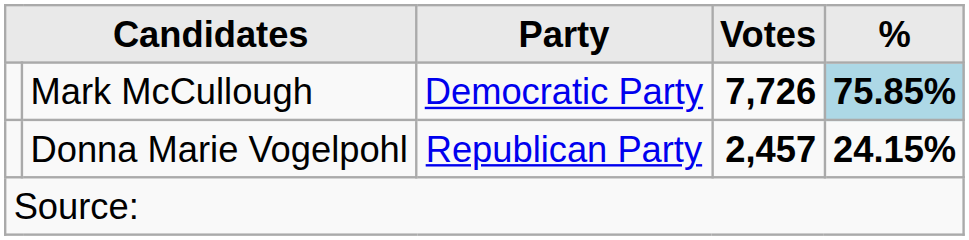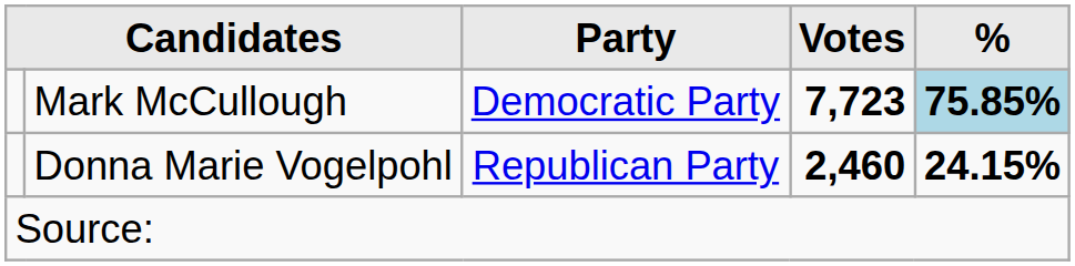Mark McCullough | Votes: 7,726 -> 7,723
Donna Marie Vogelpohl | Votes: 2,457 -> 2,460
